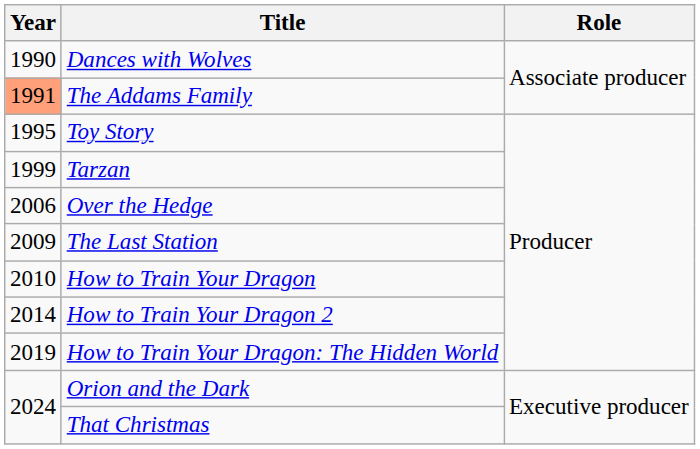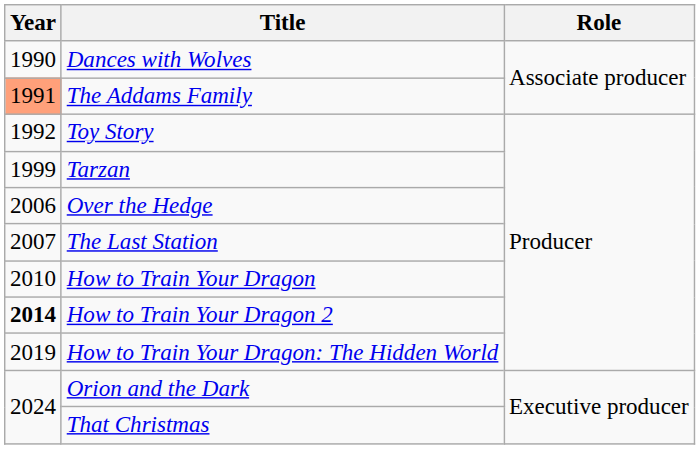Toy Story | Year: 1995 -> 1992
The Last Station | Year: 2009 -> 2007
How to Train Your Dragon 2 | Year: normal -> bold
